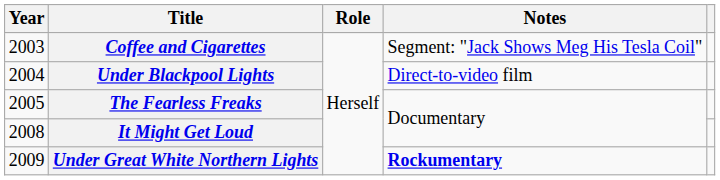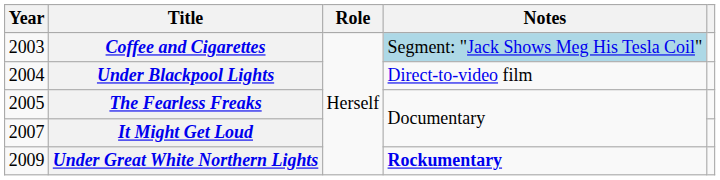Coffee and Cigarettes | Notes: no background -> lightblue background
It Might Get Loud | Year: 2008 -> 2007
